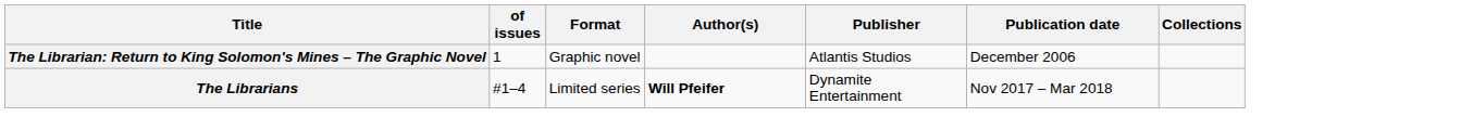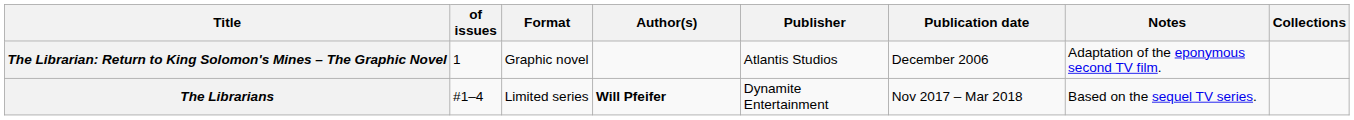+ column: Notes | Adaptation of the eponymous second TV film. | Based on the sequel TV series.
